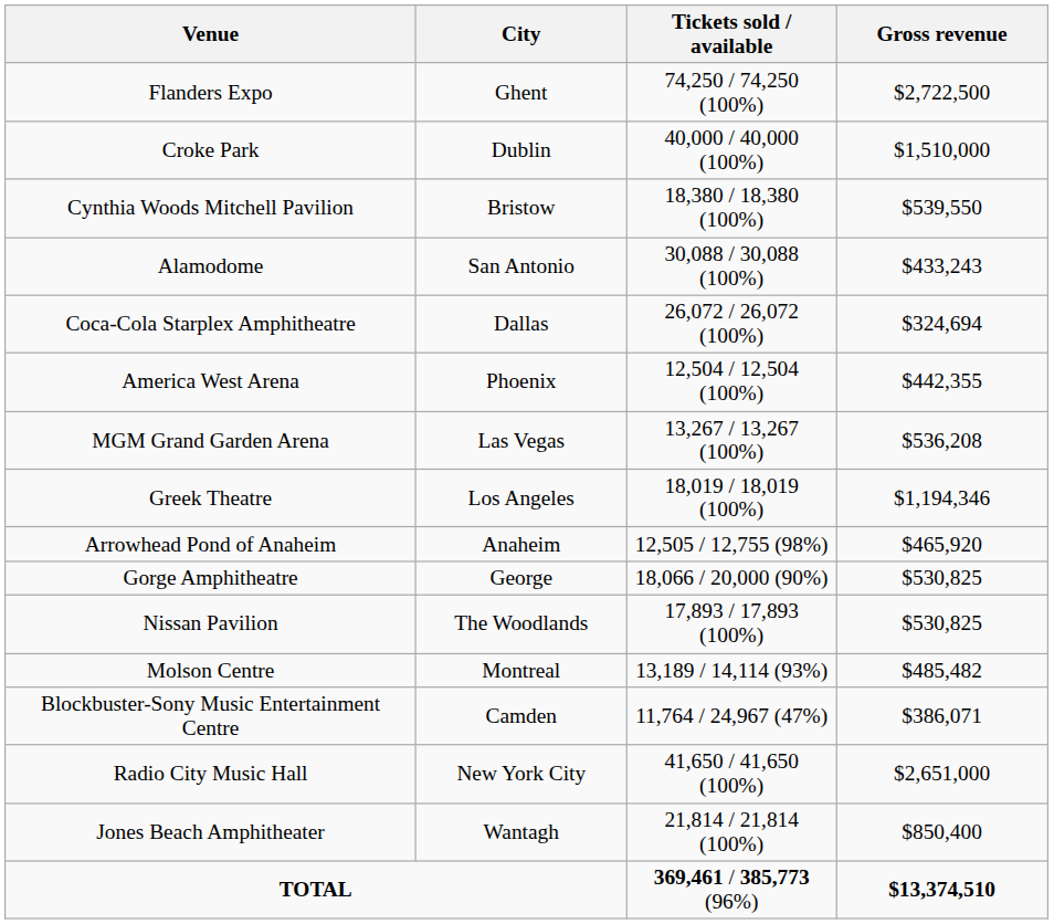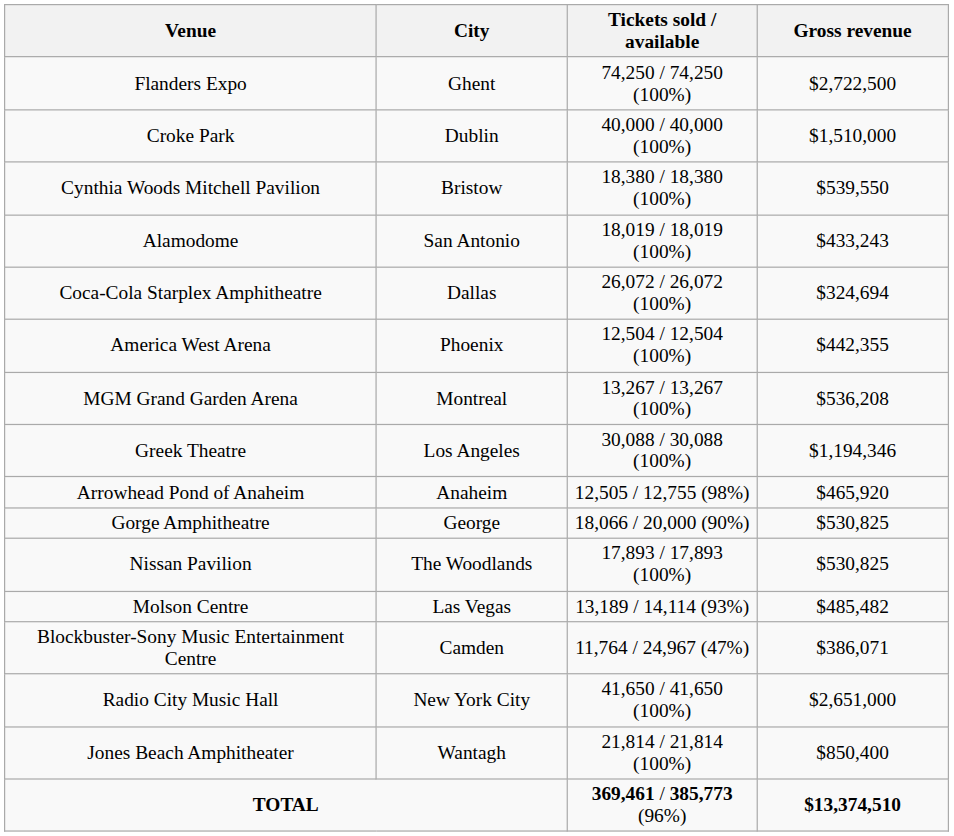Alamodome | Tickets sold / available: 30,088 / 30,088 (100%) -> 18,019 / 18,019 (100%)
MGM Grand Garden Arena | City: Las Vegas -> Montreal
Greek Theatre | Tickets sold / available: 18,019 / 18,019 (100%) -> 30,088 / 30,088 (100%)
Molson Centre | City: Montreal -> Las Vegas
